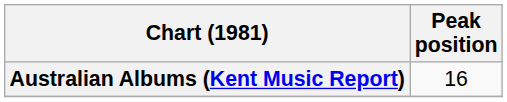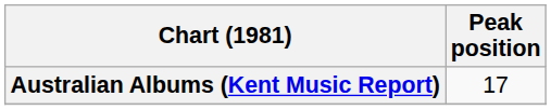Australian Albums (Kent Music Report) | Peak position: 16 -> 17
